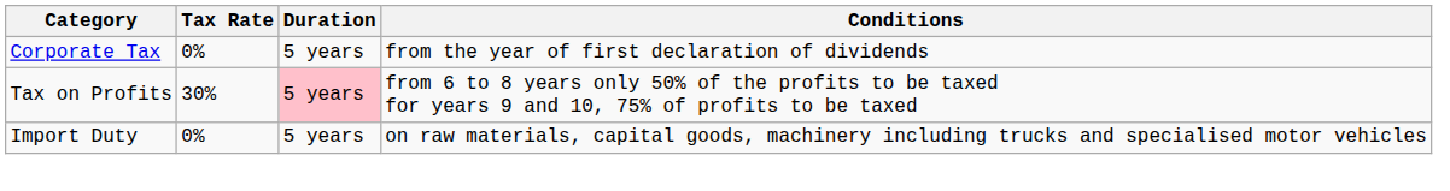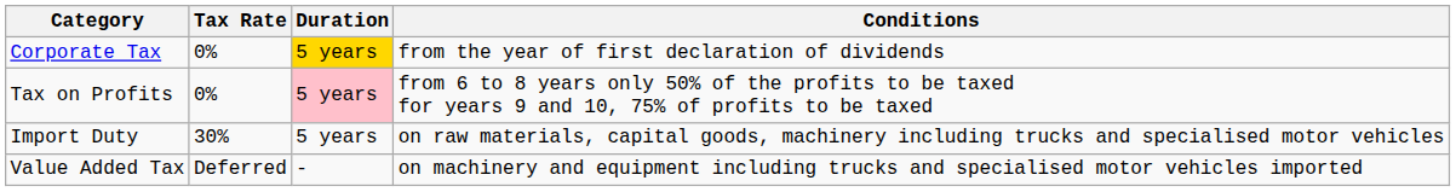Corporate Tax | Duration: no background -> gold background
Tax on Profits | Tax Rate: 30% -> 0%
Import Duty | Tax Rate: 0% -> 30%
+ row: Value Added Tax | Deferred | - | on machinery and equipment including trucks and specialised motor vehicles imported
